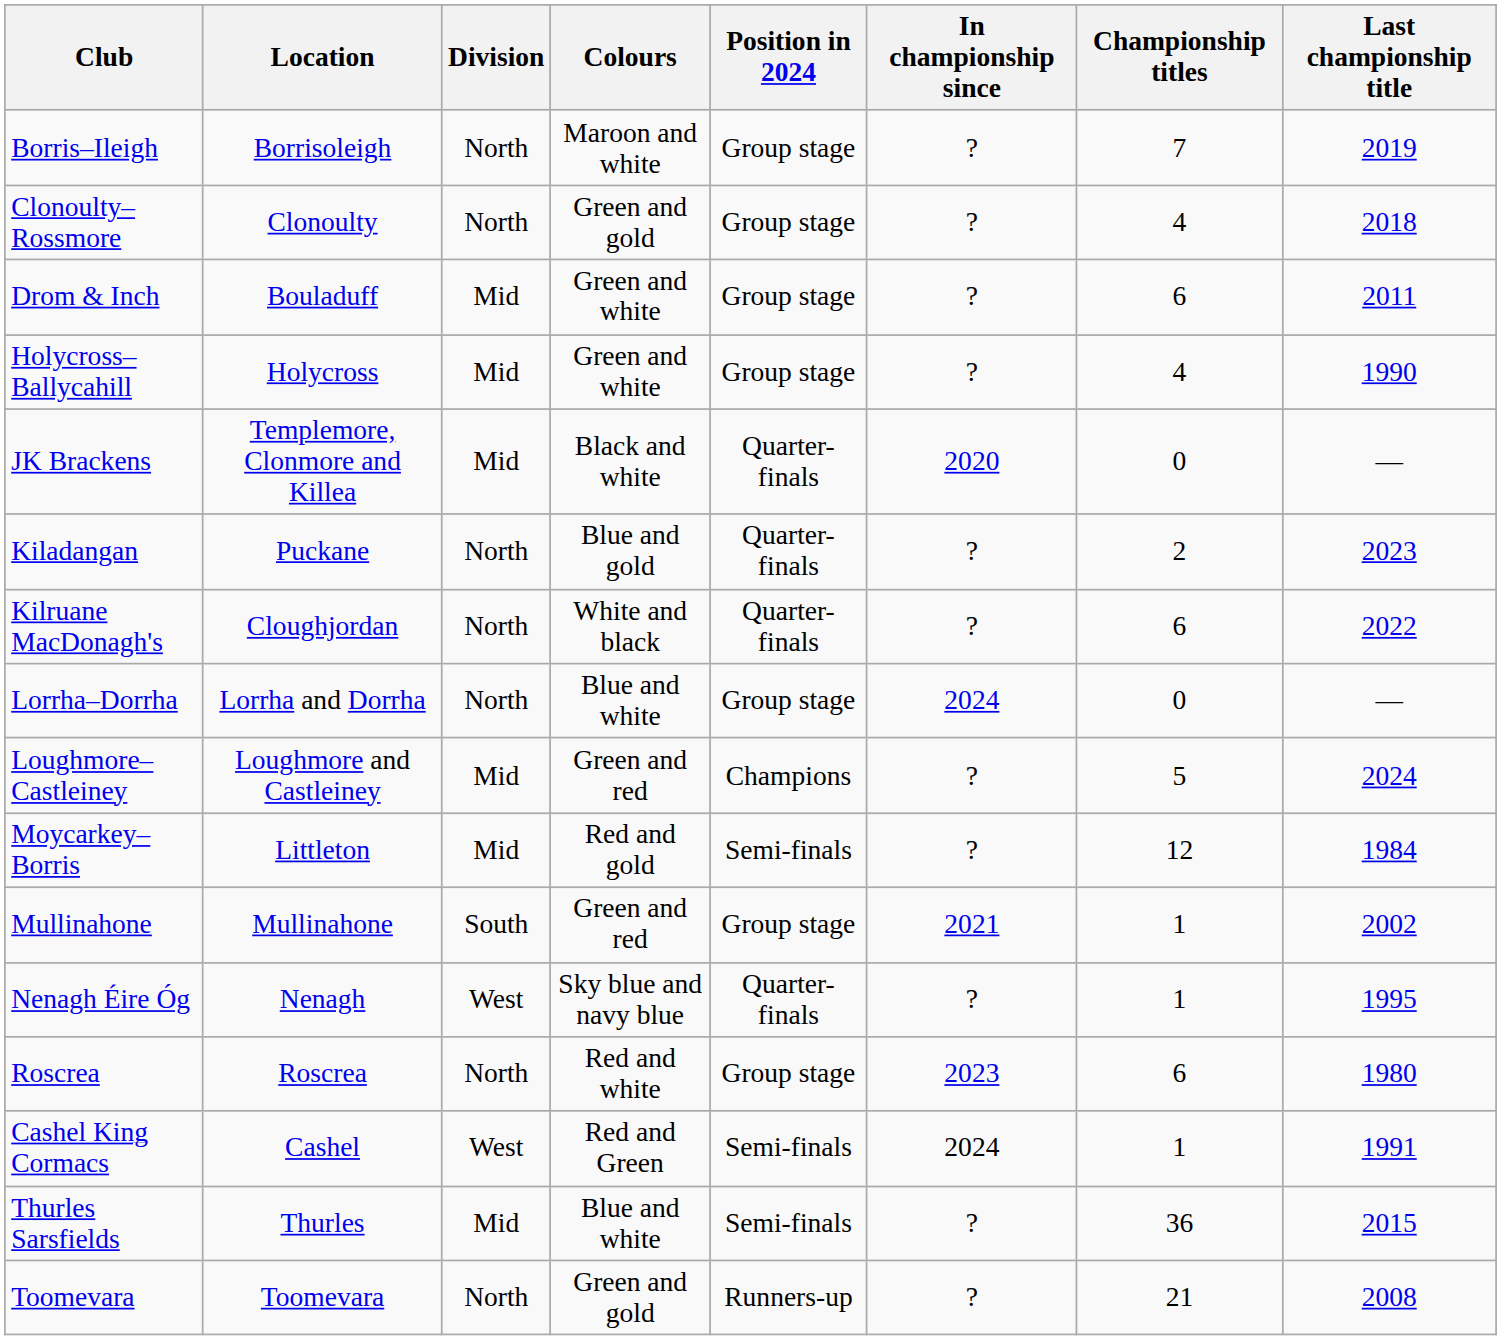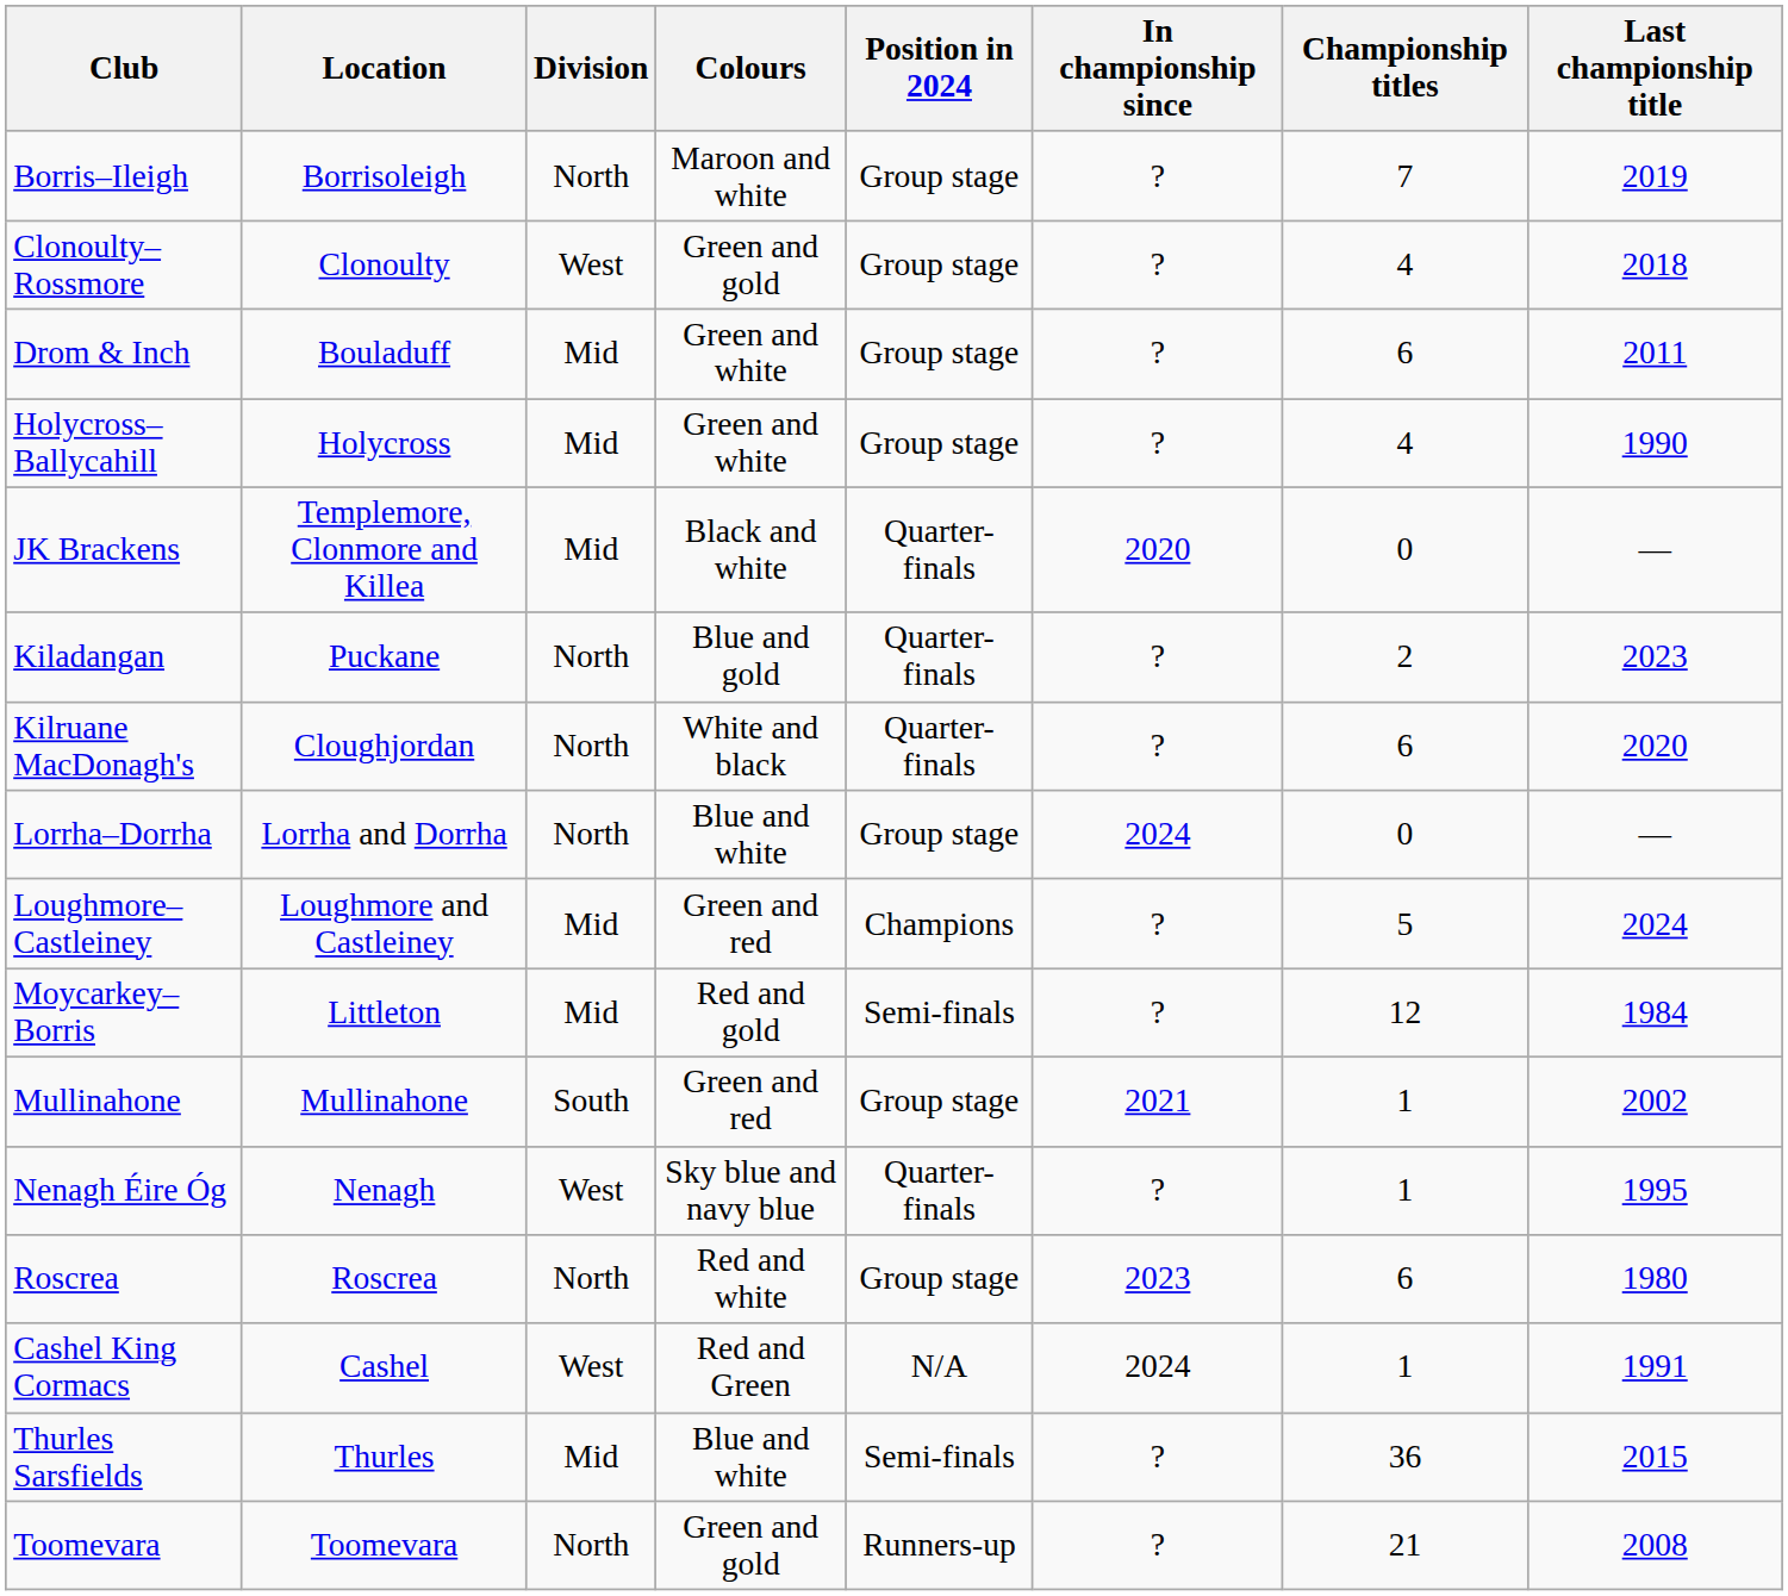Clonoulty–Rossmore | Division: North -> West
Kilruane MacDonagh's | Last championship title: 2022 -> 2020
Cashel King Cormacs | Position in 2024: Semi-finals -> N/A
